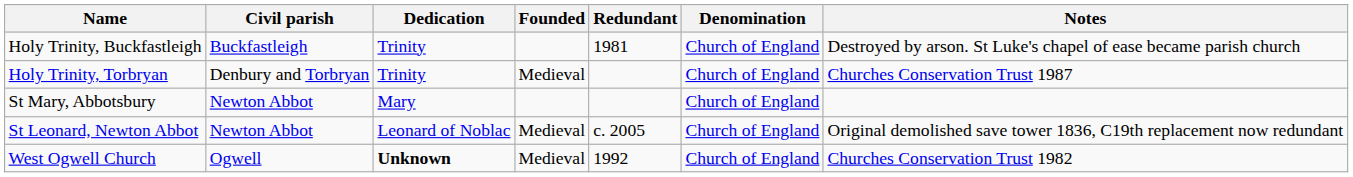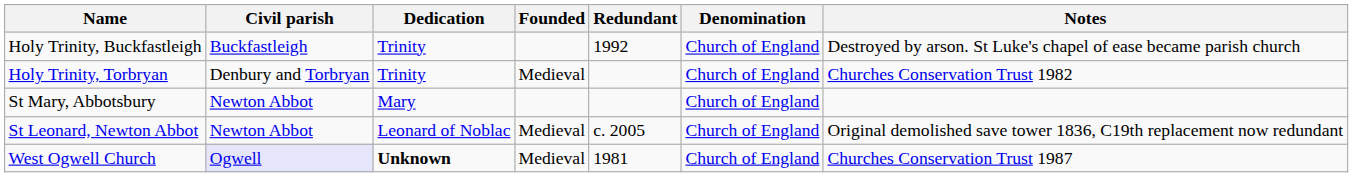Holy Trinity, Buckfastleigh | Redundant: 1981 -> 1992
Holy Trinity, Torbryan | Notes: Churches Conservation Trust 1987 -> Churches Conservation Trust 1982
West Ogwell Church | Civil parish: no background -> lavender background
West Ogwell Church | Redundant: 1992 -> 1981
West Ogwell Church | Notes: Churches Conservation Trust 1982 -> Churches Conservation Trust 1987
